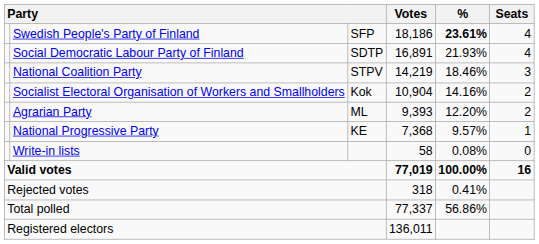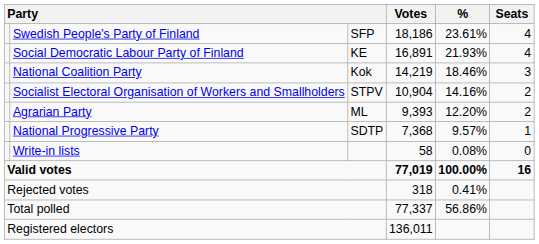Swedish People's Party of Finland | %: bold -> normal
Social Democratic Labour Party of Finland | column 3: SDTP -> KE
National Coalition Party | column 3: STPV -> Kok
Socialist Electoral Organisation of Workers and Smallholders | column 3: Kok -> STPV
National Progressive Party | column 3: KE -> SDTP
